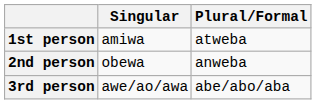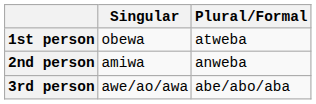1st person | Singular: amiwa -> obewa
2nd person | Singular: obewa -> amiwa
